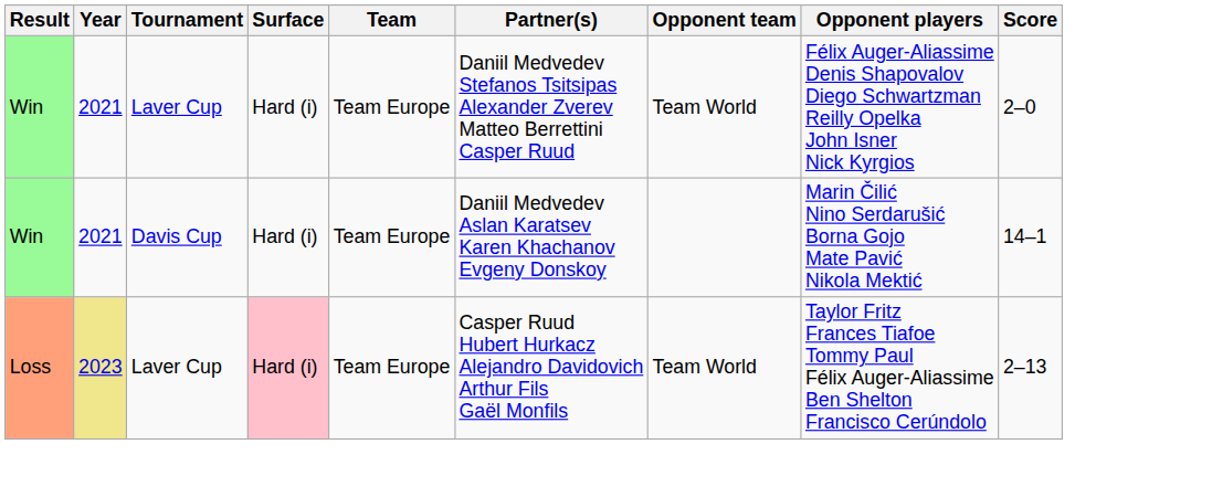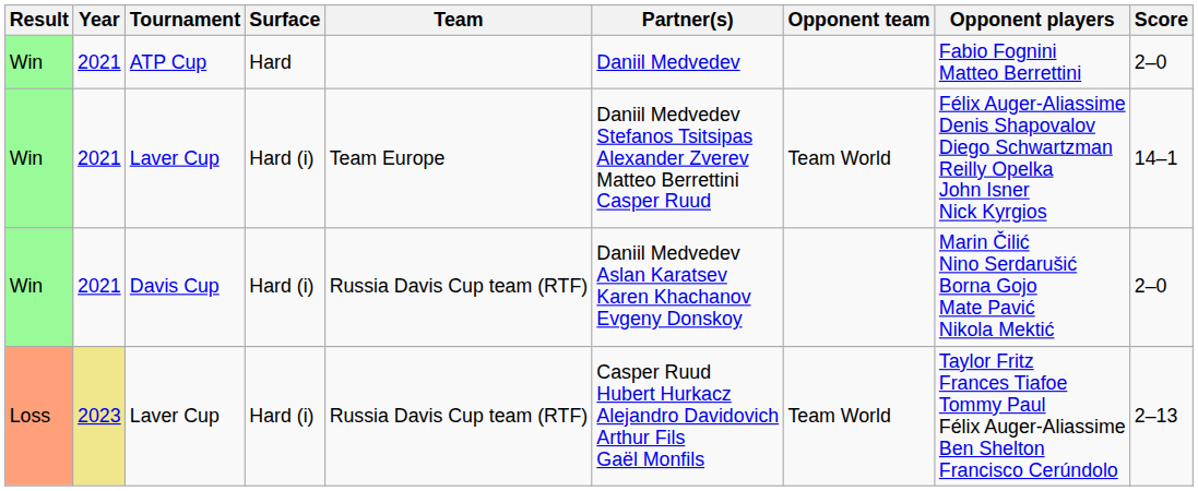+ row: Win | 2021 | ATP Cup | Hard | Daniil Medvedev | Fabio Fognini Matteo Berrettini | 2–0
Win / Laver Cup | Score: 2–0 -> 14–1
Davis Cup | Team: Team Europe -> Russia Davis Cup team (RTF)
Davis Cup | Score: 14–1 -> 2–0
Loss / Laver Cup | Surface: pink background -> no background
Loss / Laver Cup | Team: Team Europe -> Russia Davis Cup team (RTF)
